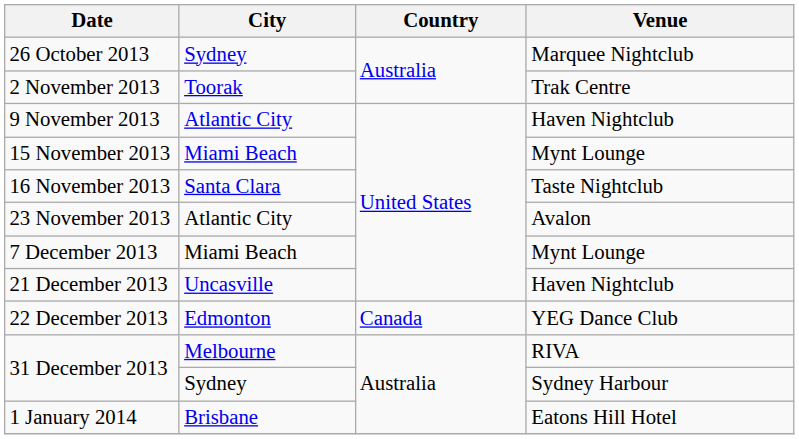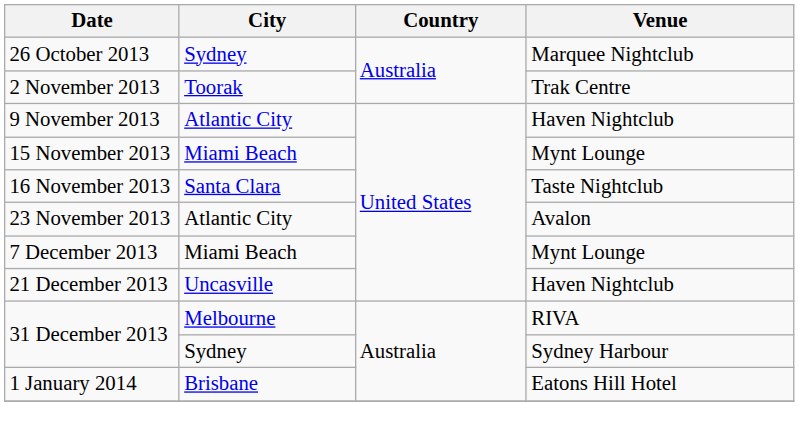- row: 22 December 2013 | Edmonton | Canada | YEG Dance Club
